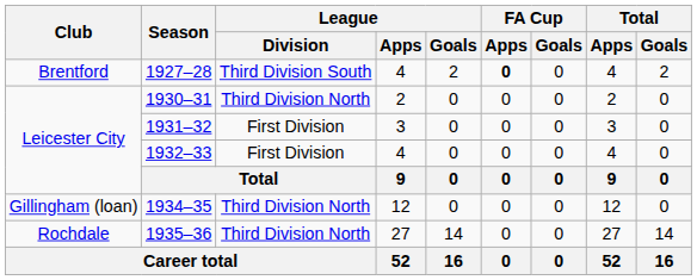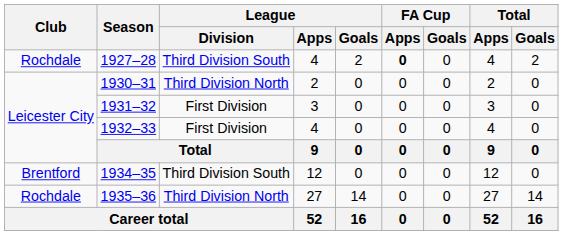1927–28 | Club: Brentford -> Rochdale
1934–35 | Club: Gillingham (loan) -> Brentford
1934–35 | League / Division: Third Division North -> Third Division South
